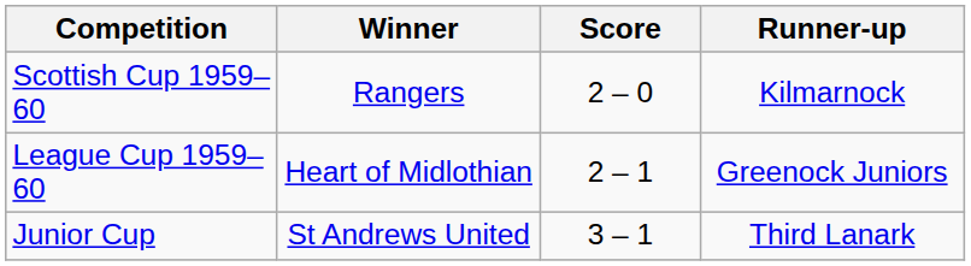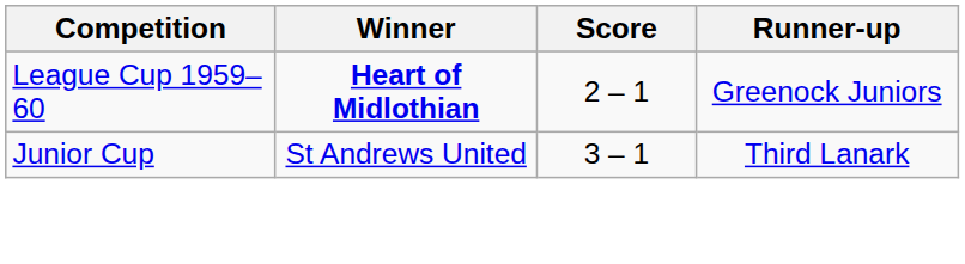- row: Scottish Cup 1959–60 | Rangers | 2 – 0 | Kilmarnock
League Cup 1959–60 | Winner: normal -> bold
